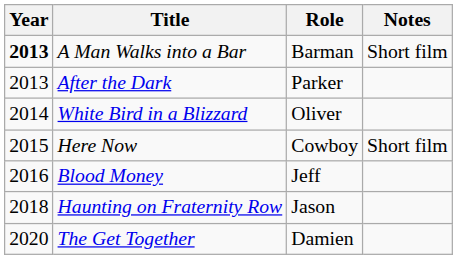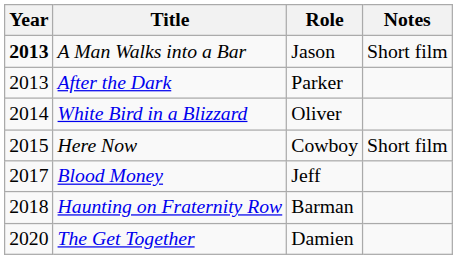A Man Walks into a Bar | Role: Barman -> Jason
Blood Money | Year: 2016 -> 2017
Haunting on Fraternity Row | Role: Jason -> Barman
